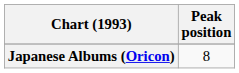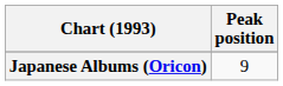Japanese Albums (Oricon) | Peak position: 8 -> 9
